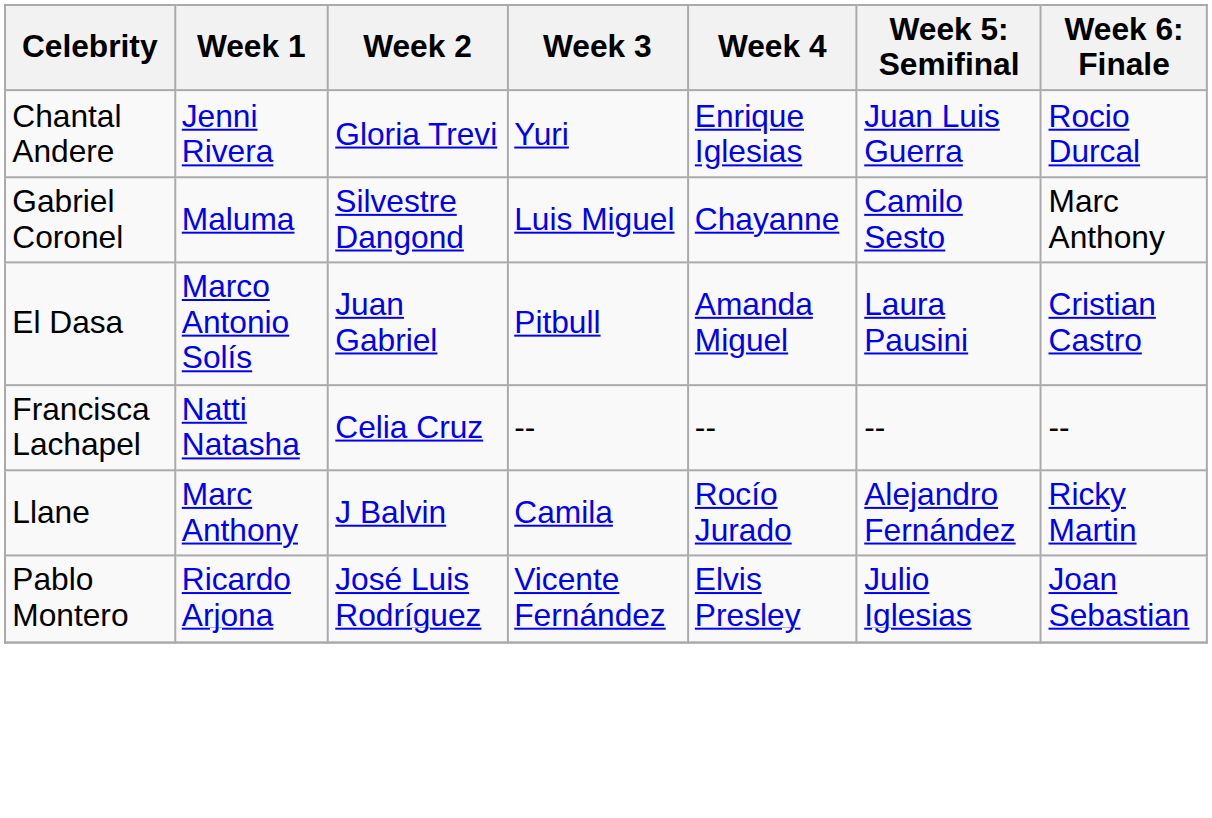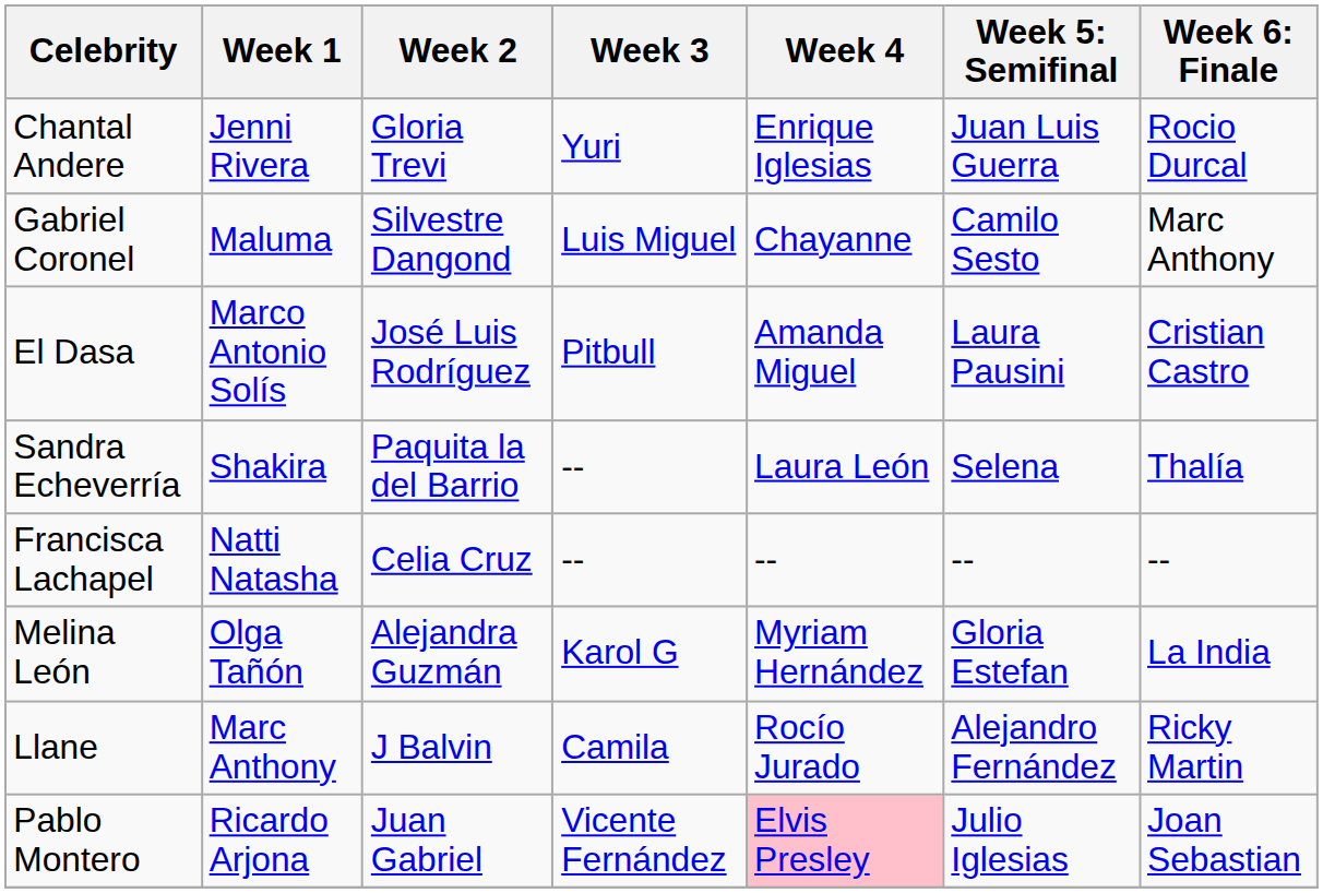El Dasa | Week 2: Juan Gabriel -> José Luis Rodríguez
+ row: Sandra Echeverría | Shakira | Paquita la del Barrio | -- | Laura León | Selena | Thalía
+ row: Melina León | Olga Tañón | Alejandra Guzmán | Karol G | Myriam Hernández | Gloria Estefan | La India
Pablo Montero | Week 2: José Luis Rodríguez -> Juan Gabriel
Pablo Montero | Week 4: no background -> pink background
